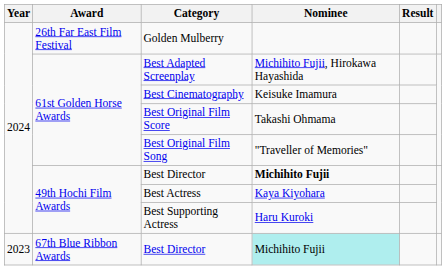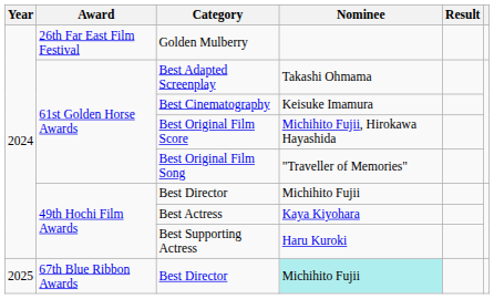Best Adapted Screenplay | Nominee: Michihito Fujii, Hirokawa Hayashida -> Takashi Ohmama
Best Original Film Score | Nominee: Takashi Ohmama -> Michihito Fujii, Hirokawa Hayashida
49th Hochi Film Awards / Best Director | Nominee: bold -> normal
67th Blue Ribbon Awards / Best Director | Year: 2023 -> 2025
